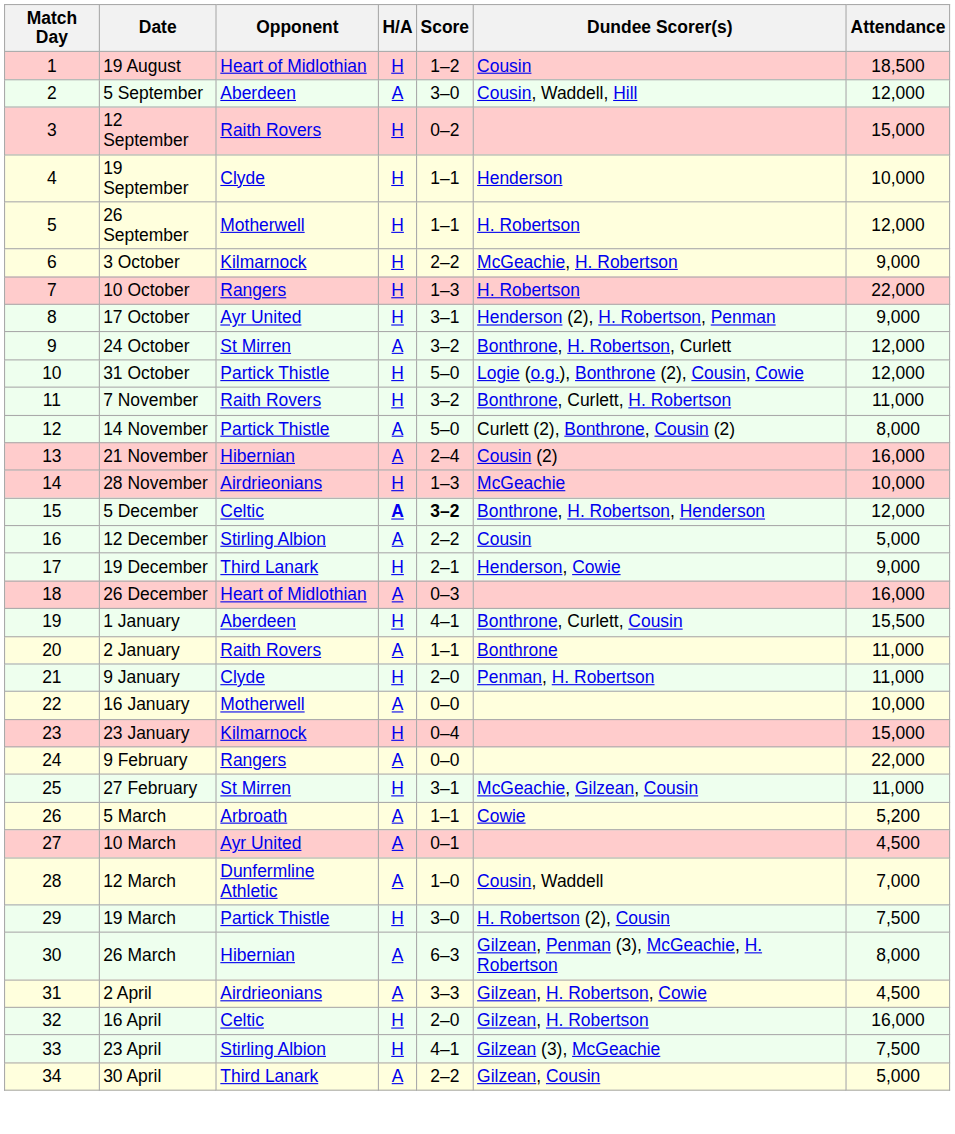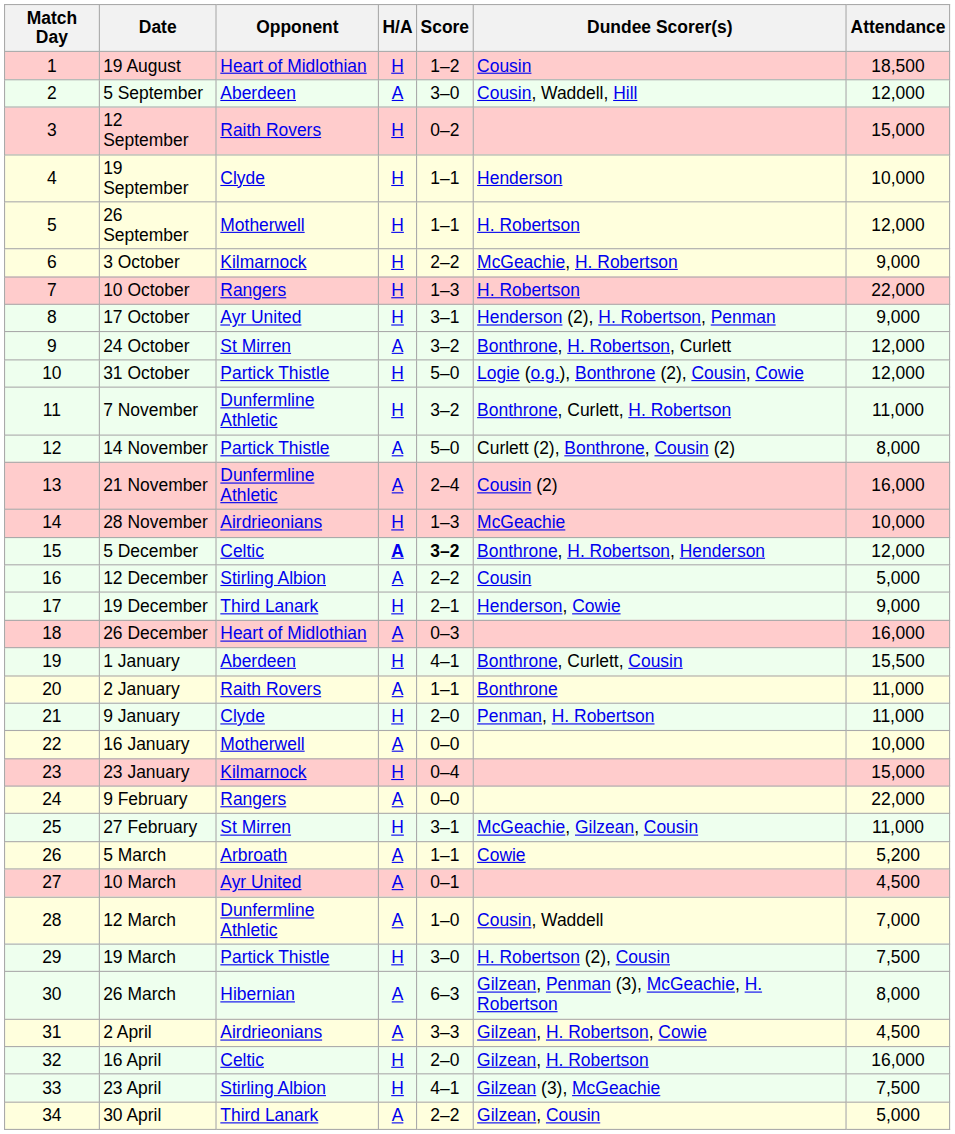7 November | Opponent: Raith Rovers -> Dunfermline Athletic
21 November | Opponent: Hibernian -> Dunfermline Athletic
